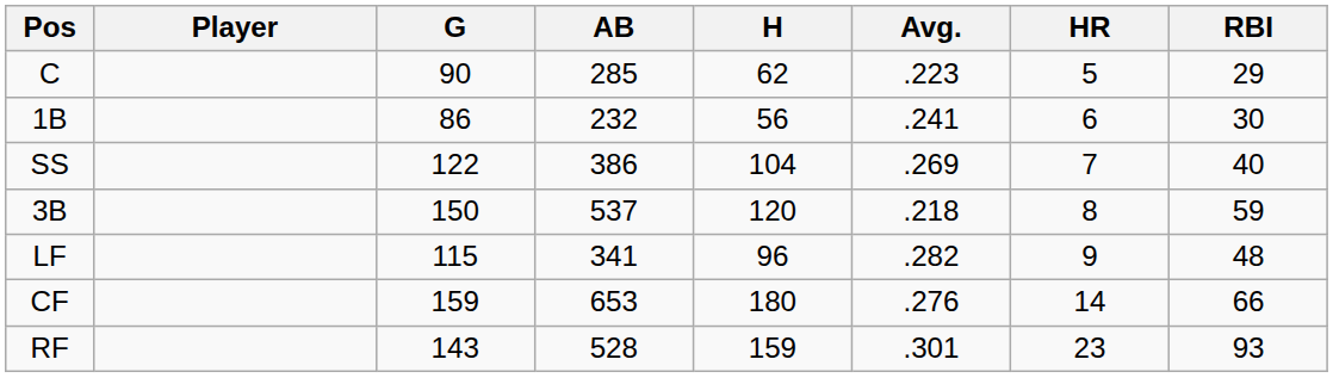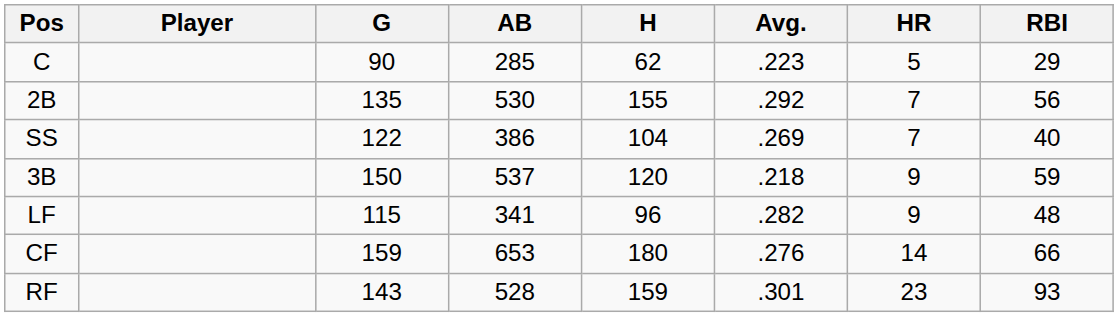- row: 1B | 86 | 232 | 56 | .241 | 6 | 30
+ row: 2B | 135 | 530 | 155 | .292 | 7 | 56
3B | HR: 8 -> 9
